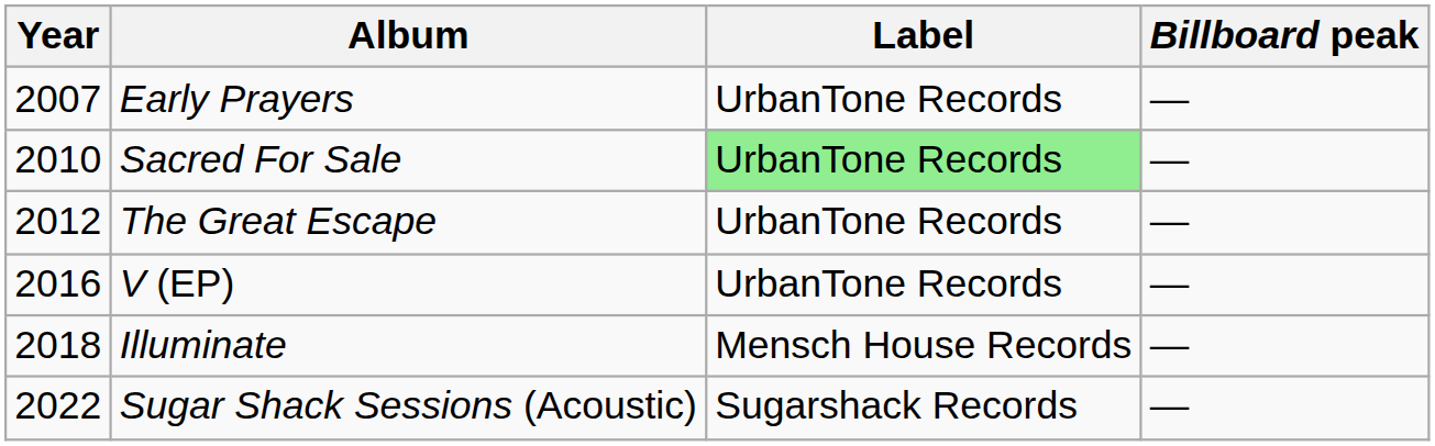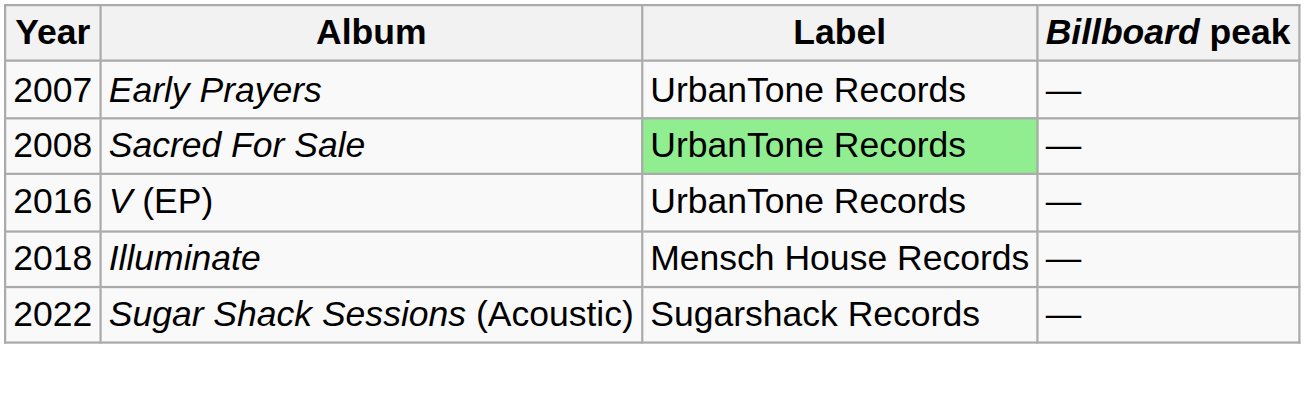Sacred For Sale | Year: 2010 -> 2008
- row: 2012 | The Great Escape | UrbanTone Records | —
